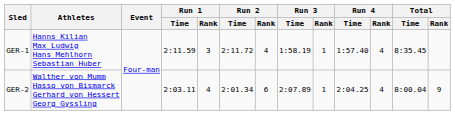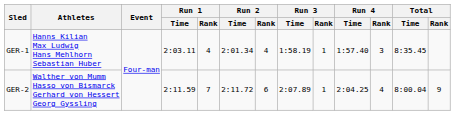GER-1 | Run 1 / Time: 2:11.59 -> 2:03.11
GER-1 | Run 1 / Rank: 3 -> 4
GER-1 | Run 2 / Time: 2:11.72 -> 2:01.34
GER-1 | Run 4 / Rank: 4 -> 3
GER-2 | Run 1 / Time: 2:03.11 -> 2:11.59
GER-2 | Run 1 / Rank: 4 -> 7
GER-2 | Run 2 / Time: 2:01.34 -> 2:11.72
